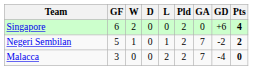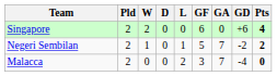columns swapped: Pld <-> GF
